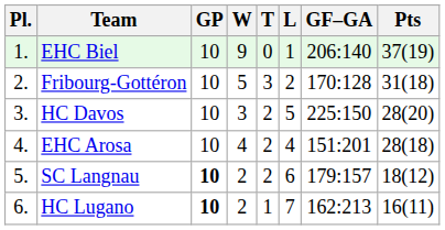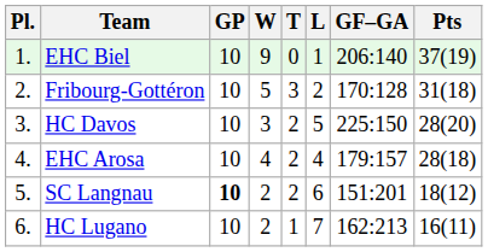EHC Arosa | GF–GA: 151:201 -> 179:157
SC Langnau | GF–GA: 179:157 -> 151:201
HC Lugano | GP: bold -> normal
